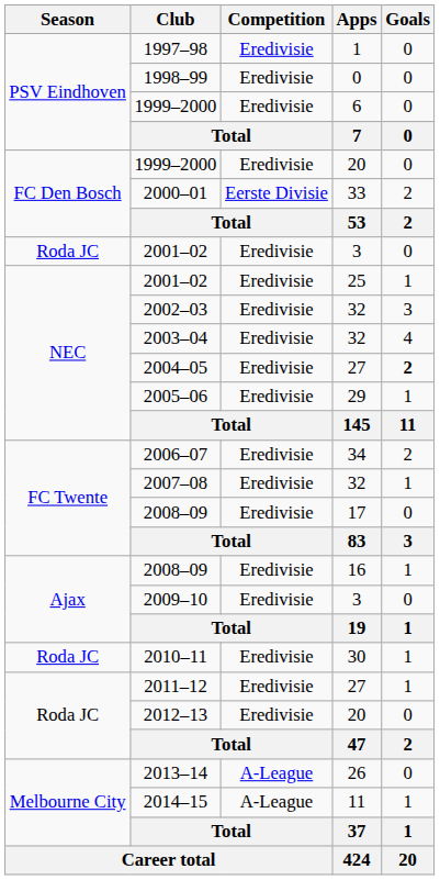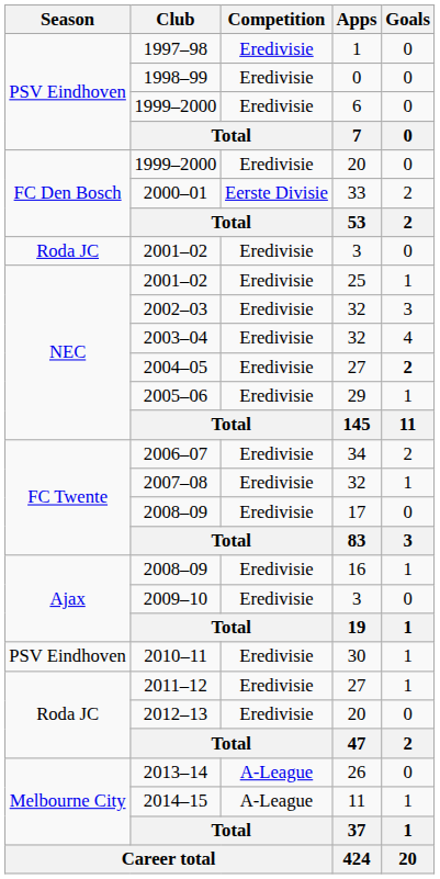2010–11 | Season: Roda JC -> PSV Eindhoven
